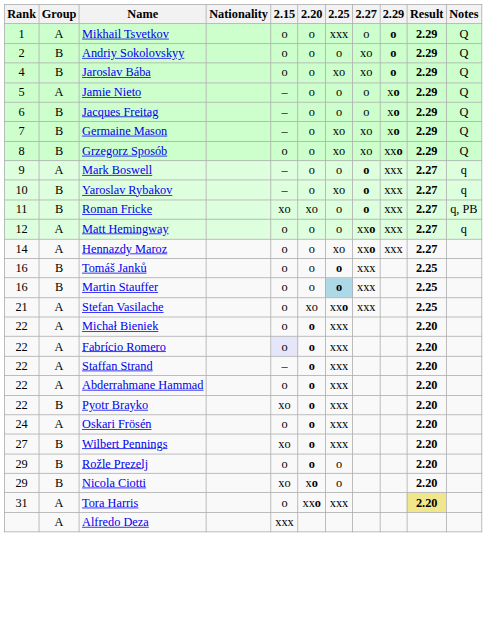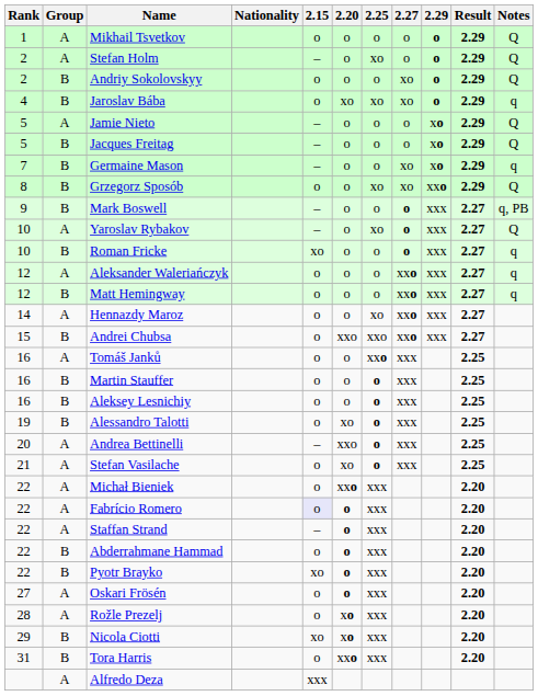Mikhail Tsvetkov | 2.25: xxx -> o
+ row: 2 | A | Stefan Holm | – | o | xo | o | o | 2.29 | Q
Jaroslav Bába | 2.20: o -> xo
Jaroslav Bába | Notes: Q -> q
Jacques Freitag | Rank: 6 -> 5
Germaine Mason | 2.25: xo -> o
Germaine Mason | Notes: Q -> q
Mark Boswell | Group: A -> B
Mark Boswell | Notes: q -> q, PB
Yaroslav Rybakov | Group: B -> A
Yaroslav Rybakov | Notes: q -> Q
Roman Fricke | Rank: 11 -> 10
Roman Fricke | 2.20: xo -> o
Roman Fricke | Notes: q, PB -> q
+ row: 12 | A | Aleksander Waleriańczyk | o | o | o | xxo | xxx | 2.27 | q
Matt Hemingway | Group: A -> B
+ row: 15 | B | Andrei Chubsa | o | xxo | xxo | xxo | xxx | 2.27
Tomáš Janků | Group: B -> A
Tomáš Janků | 2.25: o -> xxo
Martin Stauffer | 2.25: lightblue background -> no background
+ row: 16 | B | Aleksey Lesnichiy | o | o | o | xxx | 2.25
+ row: 19 | B | Alessandro Talotti | o | xo | o | xxx | 2.25
+ row: 20 | A | Andrea Bettinelli | – | xxo | o | xxx | 2.25
Stefan Vasilache | 2.25: xxo -> o
Michał Bieniek | 2.20: o -> xxo
Abderrahmane Hammad | Group: A -> B
Oskari Frösén | Rank: 24 -> 27
- row: 27 | B | Wilbert Pennings | xo | o | xxx | 2.20
Rožle Prezelj | Rank: 29 -> 28
Rožle Prezelj | Group: B -> A
Rožle Prezelj | 2.20: o -> xo
Rožle Prezelj | 2.25: o -> xxx
Nicola Ciotti | 2.25: o -> xxx
Tora Harris | Group: A -> B
Tora Harris | Result: khaki background -> no background
